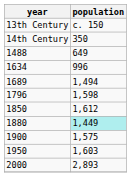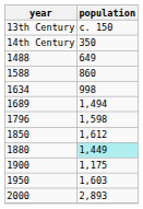+ row: 1588 | 860
1634 | population: 996 -> 998
1900 | population: 1,575 -> 1,175
